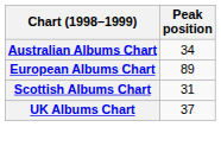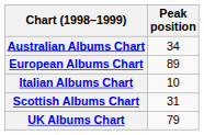+ row: Italian Albums Chart | 10
UK Albums Chart | Peak position: 37 -> 79
